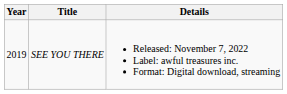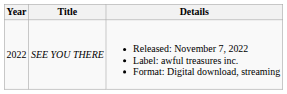SEE YOU THERE | Year: 2019 -> 2022
